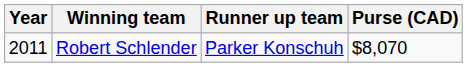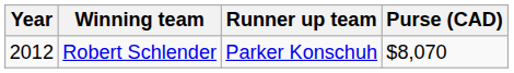Robert Schlender | Year: 2011 -> 2012
